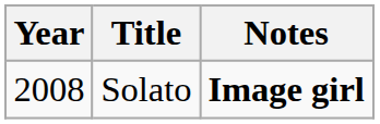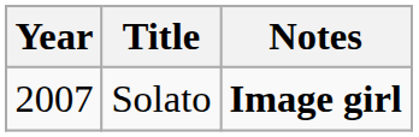Solato | Year: 2008 -> 2007
